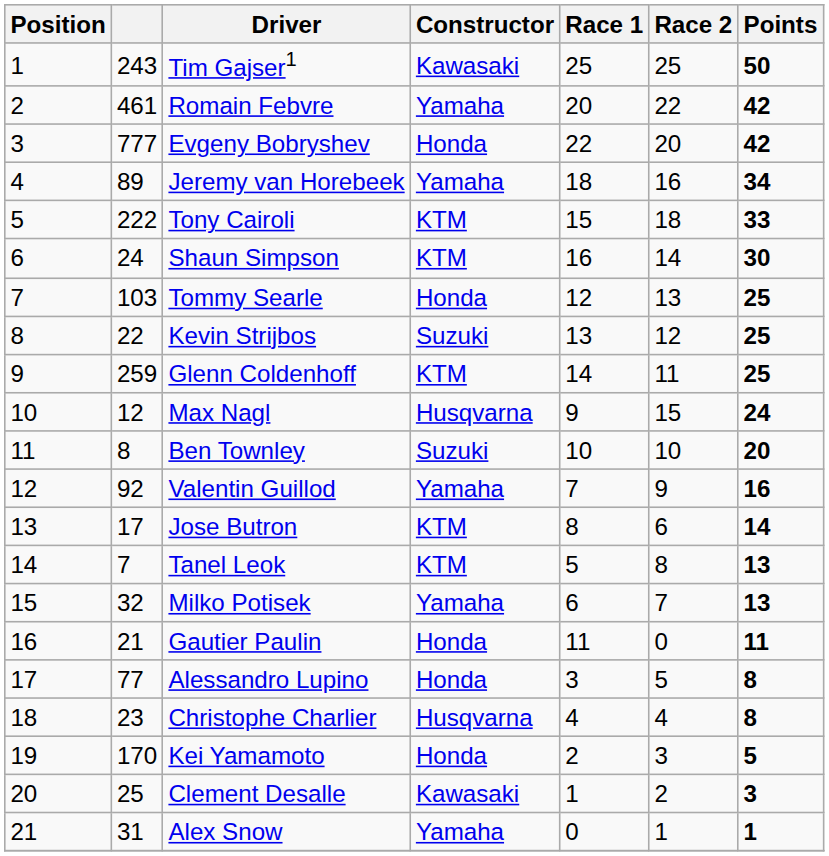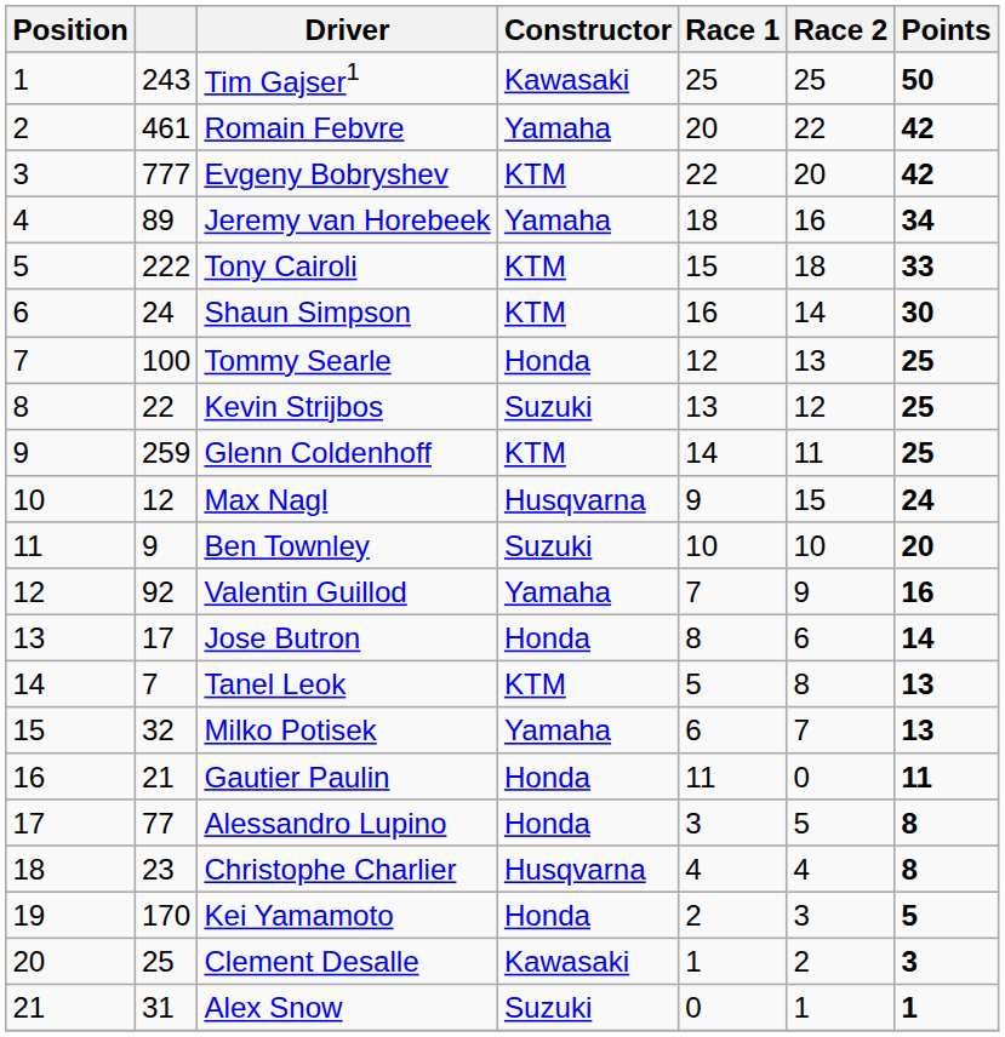Evgeny Bobryshev | Constructor: Honda -> KTM
Tommy Searle | column 2: 103 -> 100
Ben Townley | column 2: 8 -> 9
Jose Butron | Constructor: KTM -> Honda
Alex Snow | Constructor: Yamaha -> Suzuki
